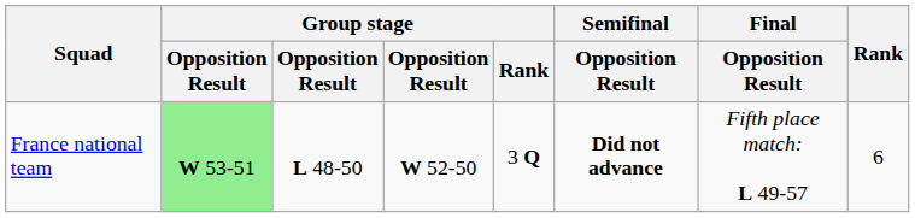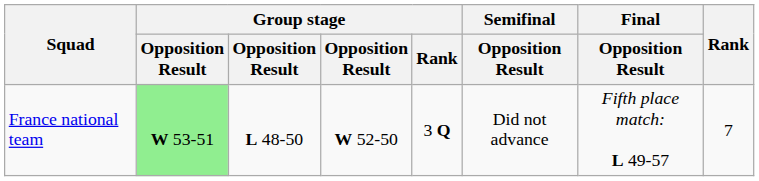France national team | Semifinal / Opposition Result: bold -> normal
France national team | Rank: 6 -> 7
